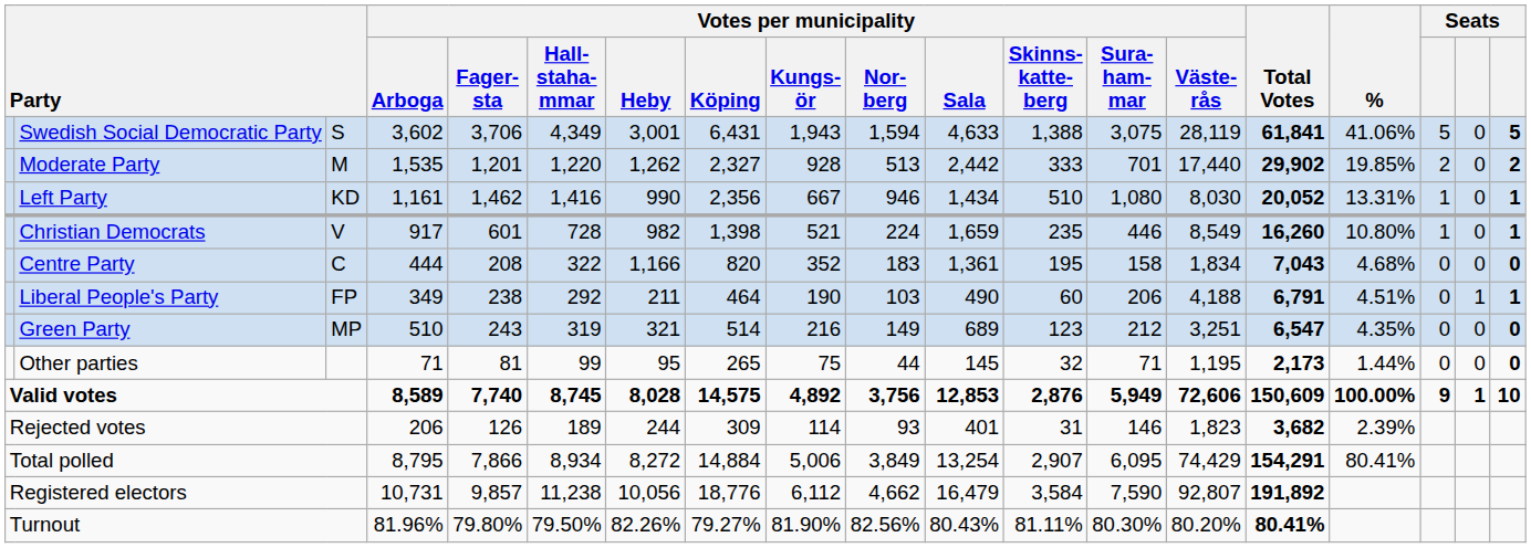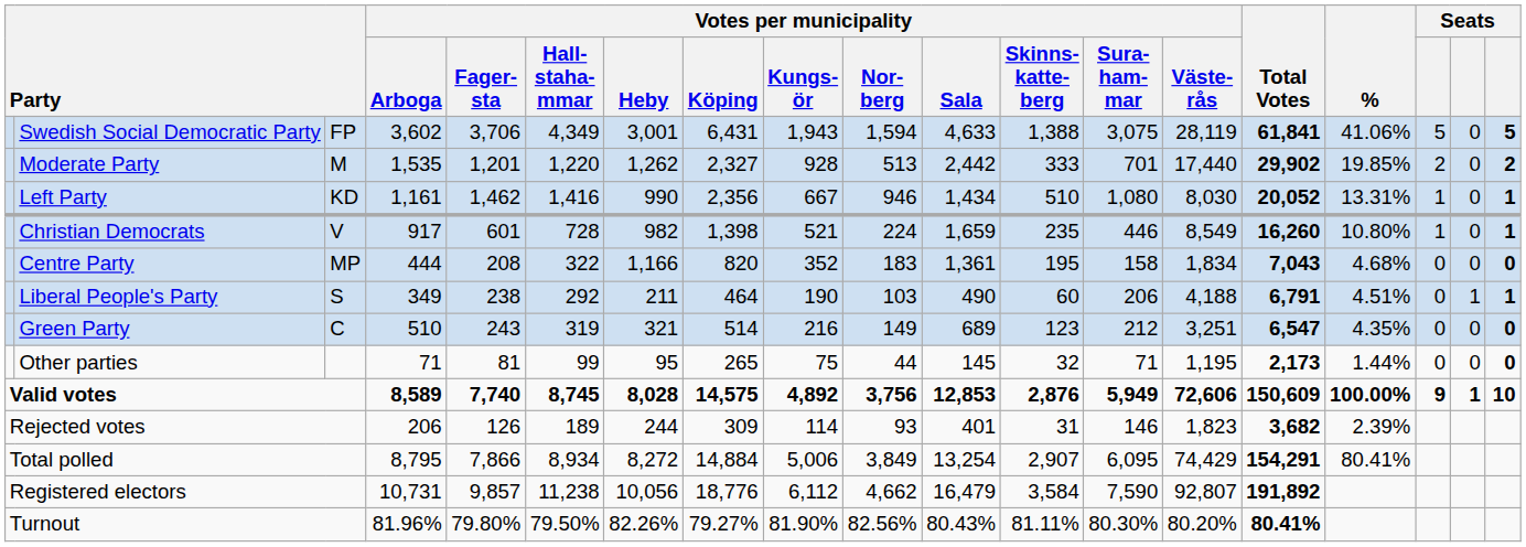Swedish Social Democratic Party | column 3: S -> FP
Centre Party | column 3: C -> MP
Liberal People's Party | column 3: FP -> S
Green Party | column 3: MP -> C
